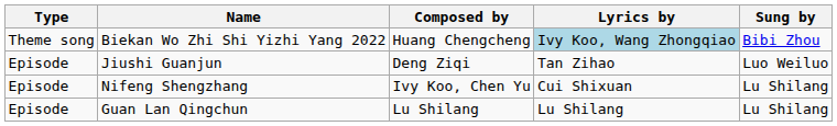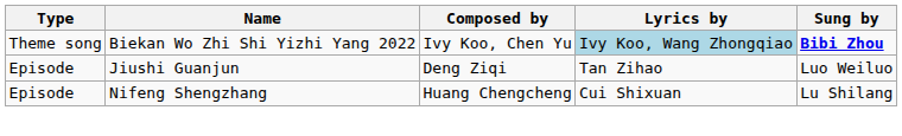Biekan Wo Zhi Shi Yizhi Yang 2022 | Composed by: Huang Chengcheng -> Ivy Koo, Chen Yu
Biekan Wo Zhi Shi Yizhi Yang 2022 | Sung by: normal -> bold
Nifeng Shengzhang | Composed by: Ivy Koo, Chen Yu -> Huang Chengcheng
- row: Episode | Guan Lan Qingchun | Lu Shilang | Lu Shilang | Lu Shilang
